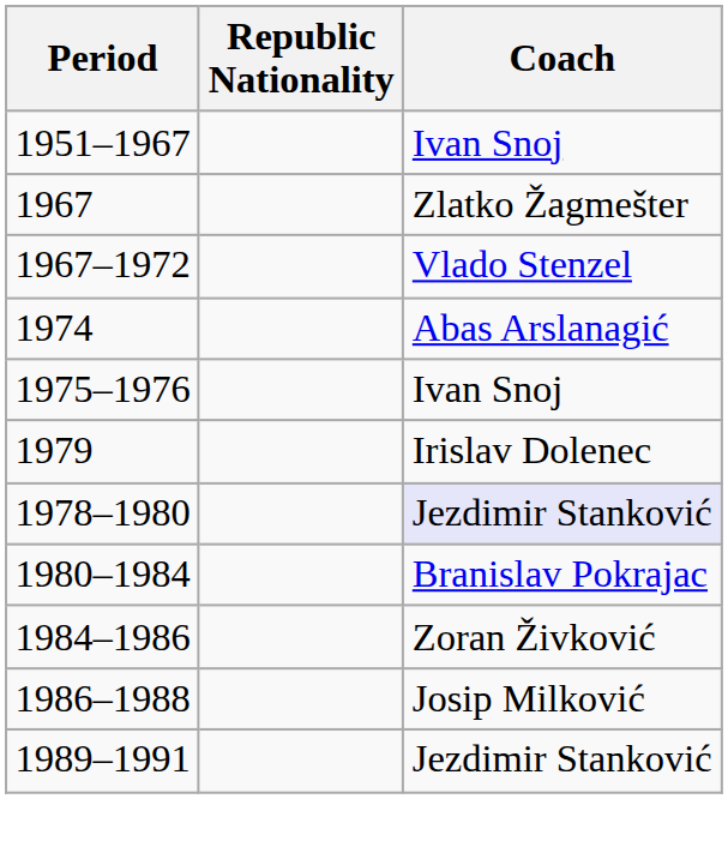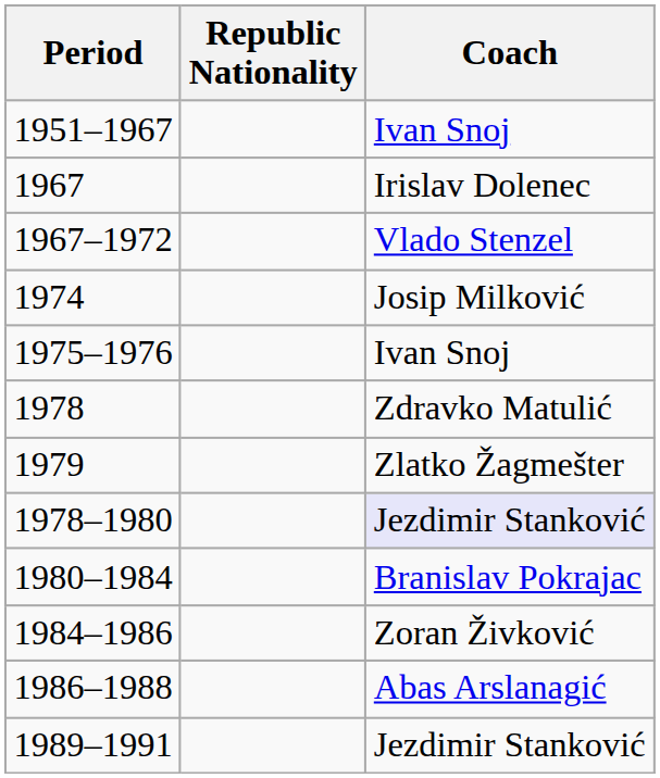1967 | Coach: Zlatko Žagmešter -> Irislav Dolenec
1974 | Coach: Abas Arslanagić -> Josip Milković
+ row: 1978 | Zdravko Matulić
1979 | Coach: Irislav Dolenec -> Zlatko Žagmešter
1986–1988 | Coach: Josip Milković -> Abas Arslanagić
